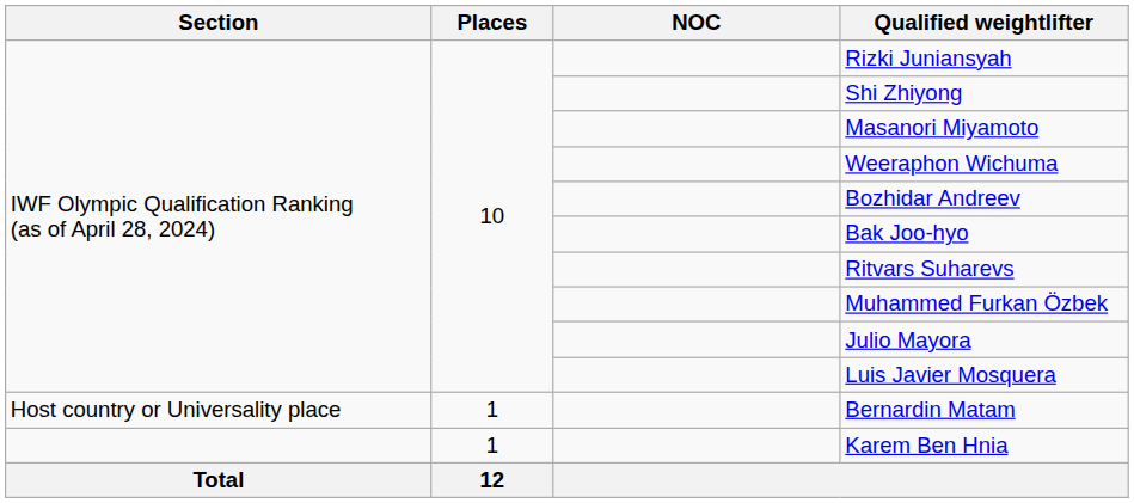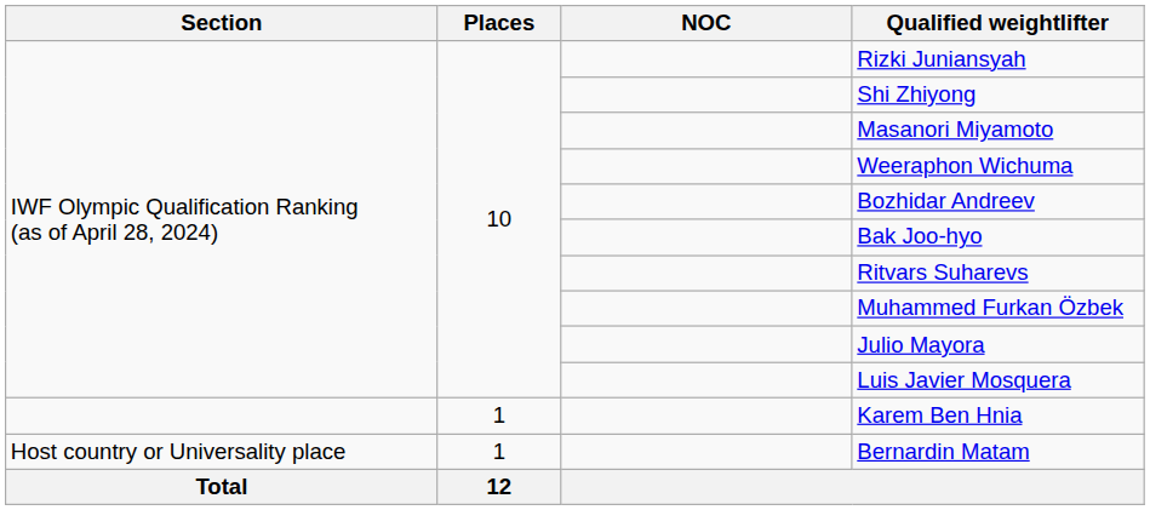rows swapped: Karem Ben Hnia <-> Bernardin Matam
